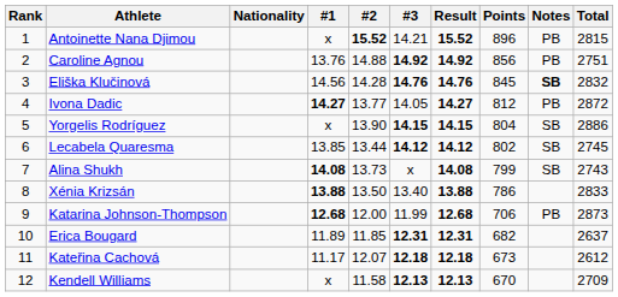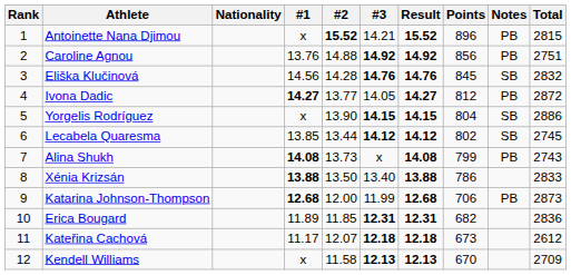Eliška Klučinová | Notes: bold -> normal
Alina Shukh | Notes: SB -> PB
Erica Bougard | Total: 2637 -> 2836
